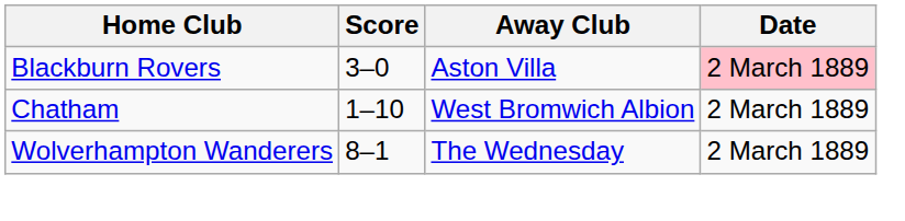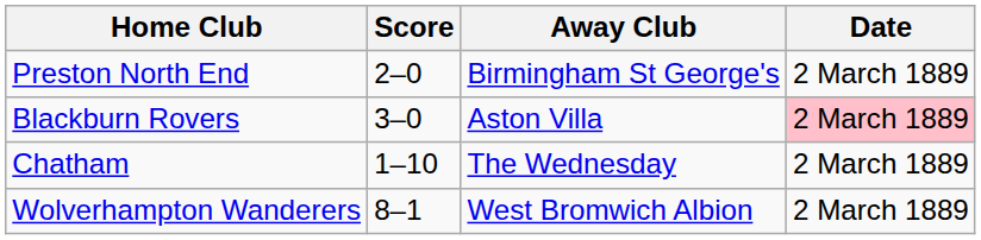+ row: Preston North End | 2–0 | Birmingham St George's | 2 March 1889
Chatham | Away Club: West Bromwich Albion -> The Wednesday
Wolverhampton Wanderers | Away Club: The Wednesday -> West Bromwich Albion
